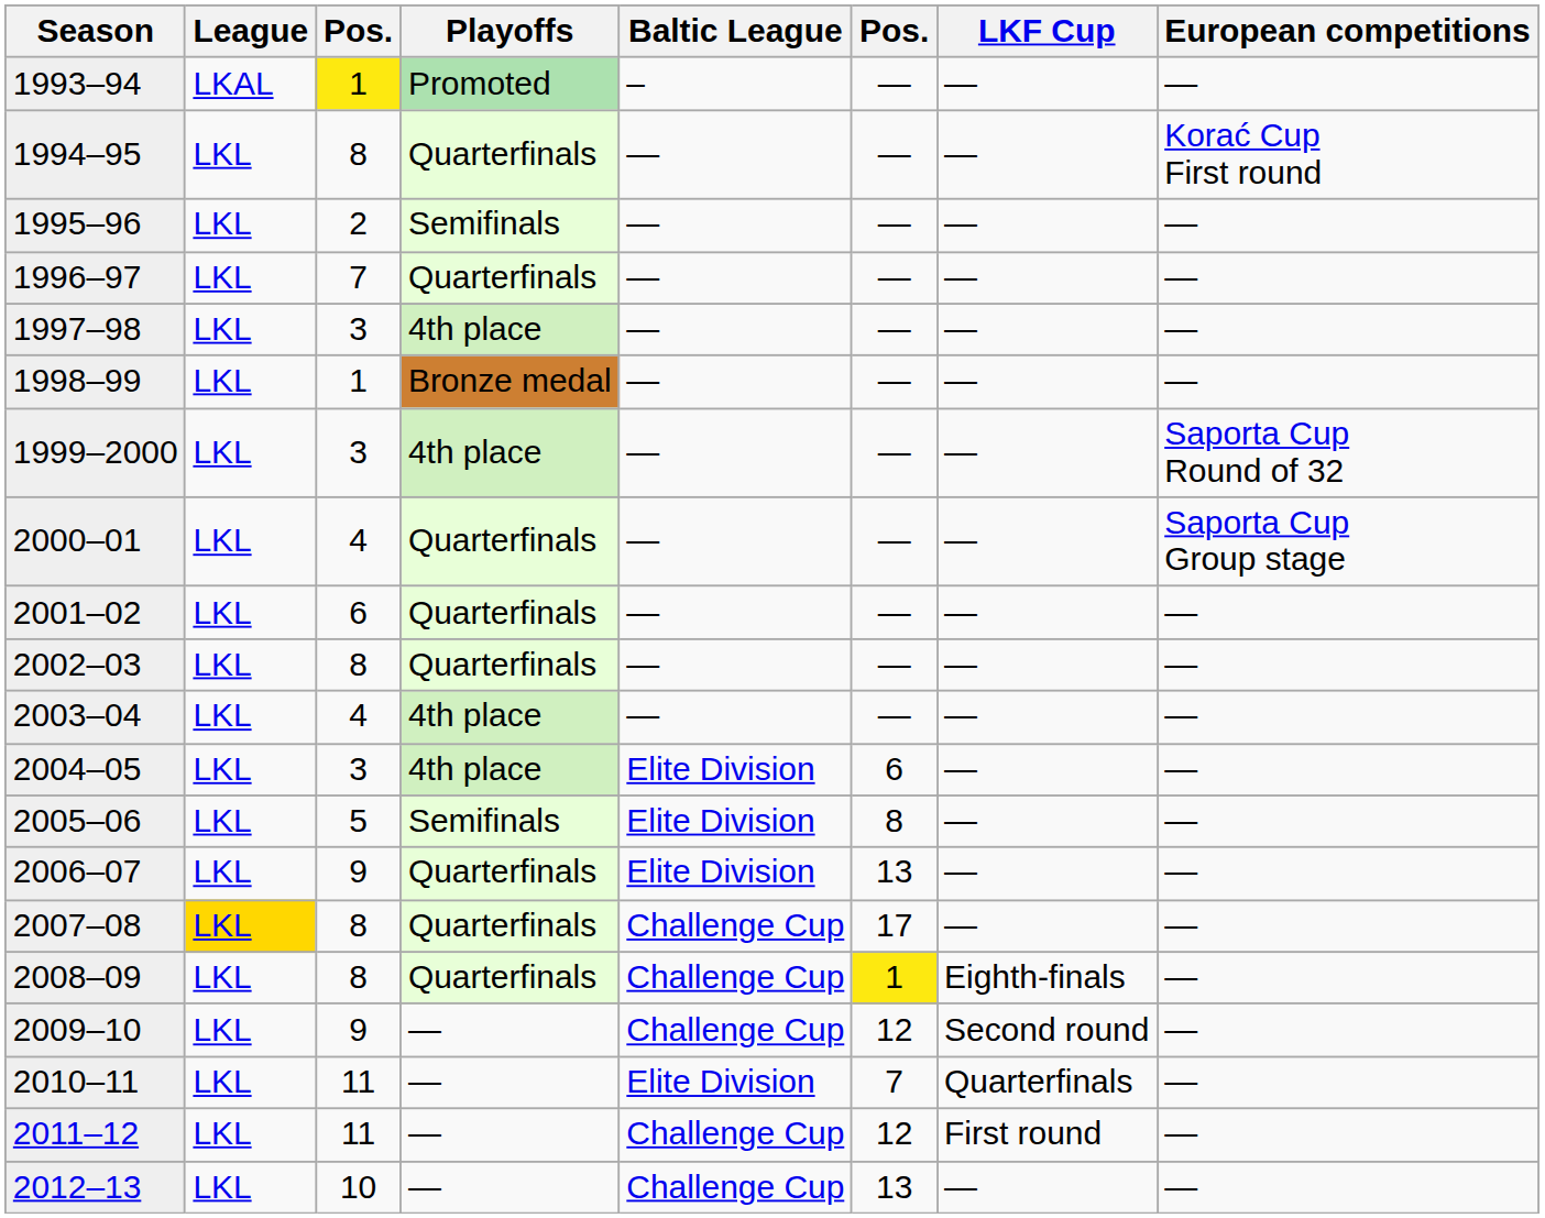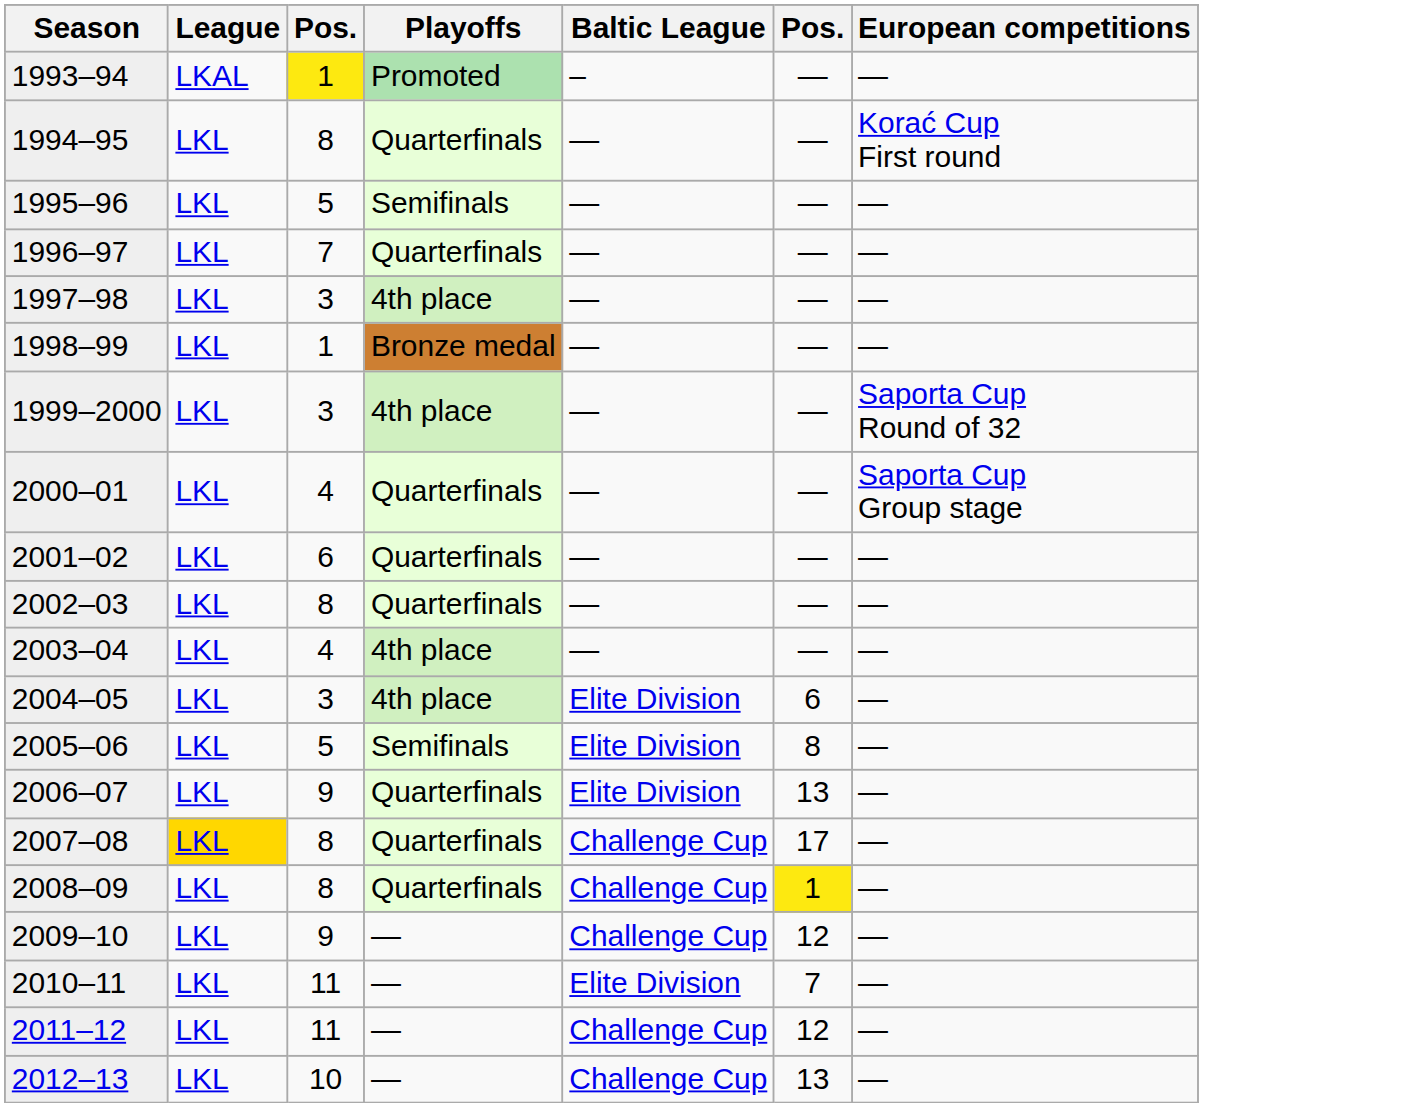- column: LKF Cup | — | — | — | — | — | — | — | — | — | — | — | — | — | — | — | Eighth-finals | Second round | Quarterfinals | First round | —
1995–96 | column 3: 2 -> 5
